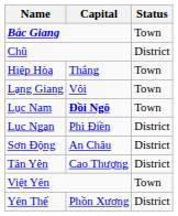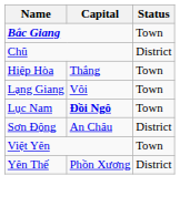- row: Lục Ngạn | Phì Điền | District
- row: Tân Yên | Cao Thượng | District
